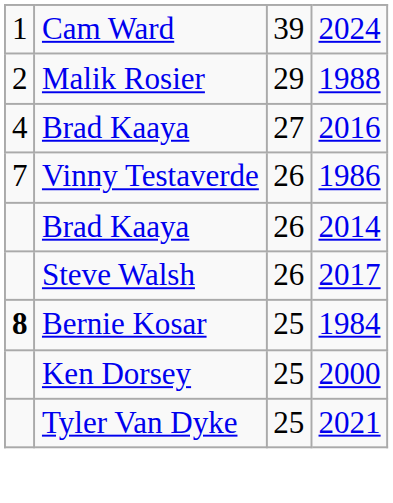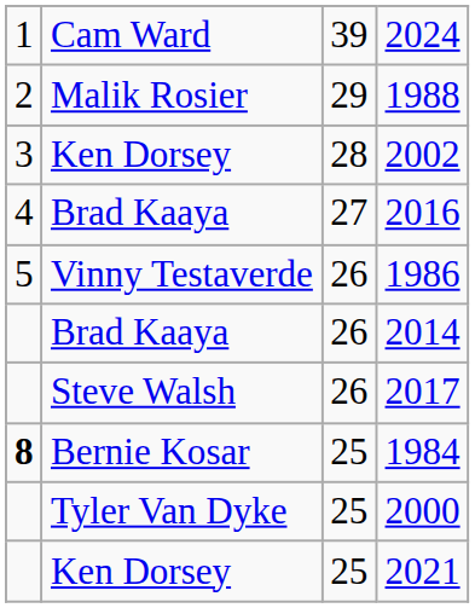+ row: 3 | Ken Dorsey | 28 | 2002
1986 | column 1: 7 -> 5
2000 | column 2: Ken Dorsey -> Tyler Van Dyke
2021 | column 2: Tyler Van Dyke -> Ken Dorsey
